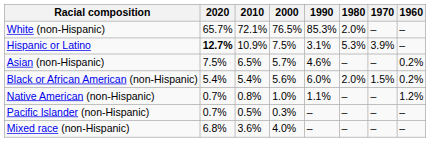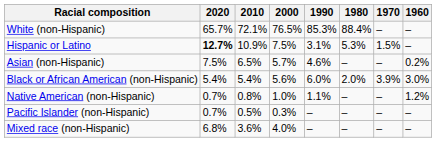White (non-Hispanic) | 1980: 2.0% -> 88.4%
Hispanic or Latino | 1970: 3.9% -> 1.5%
Black or African American (non-Hispanic) | 1970: 1.5% -> 3.9%
Black or African American (non-Hispanic) | 1960: 0.2% -> 3.0%
